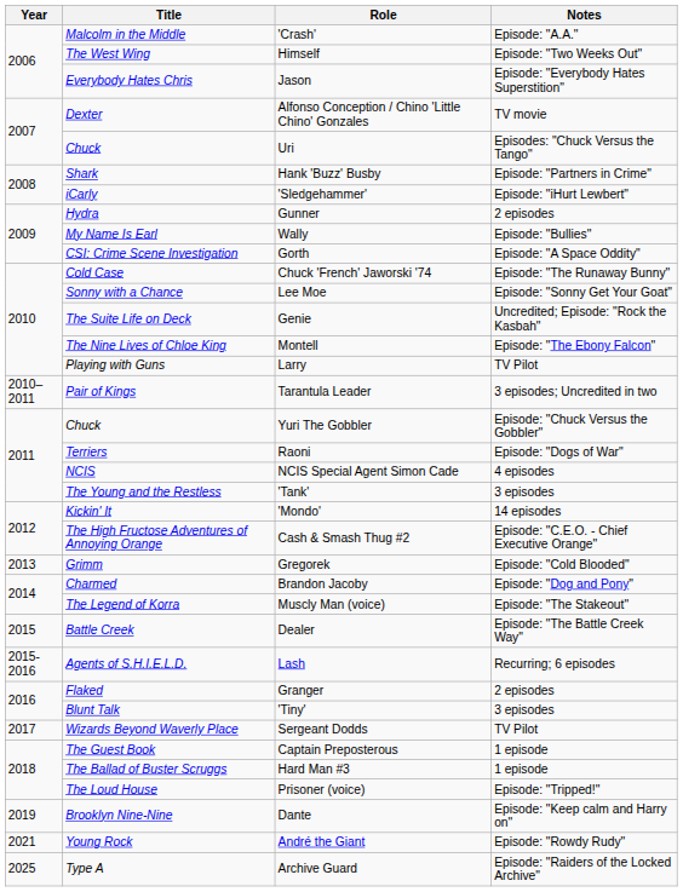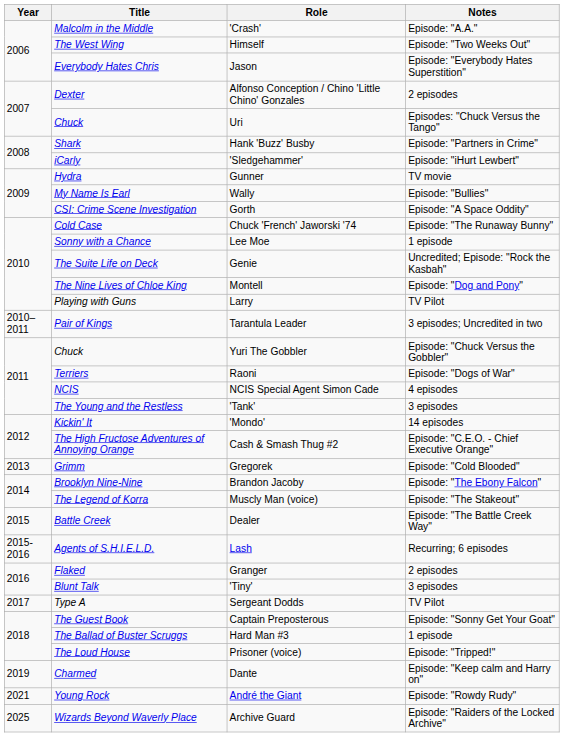Alfonso Conception / Chino 'Little Chino' Gonzales | Notes: TV movie -> 2 episodes
Gunner | Notes: 2 episodes -> TV movie
Lee Moe | Notes: Episode: "Sonny Get Your Goat" -> 1 episode
Montell | Notes: Episode: "The Ebony Falcon" -> Episode: "Dog and Pony"
Brandon Jacoby | Title: Charmed -> Brooklyn Nine-Nine
Brandon Jacoby | Notes: Episode: "Dog and Pony" -> Episode: "The Ebony Falcon"
Sergeant Dodds | Title: Wizards Beyond Waverly Place -> Type A
Captain Preposterous | Notes: 1 episode -> Episode: "Sonny Get Your Goat"
Dante | Title: Brooklyn Nine-Nine -> Charmed
Archive Guard | Title: Type A -> Wizards Beyond Waverly Place
